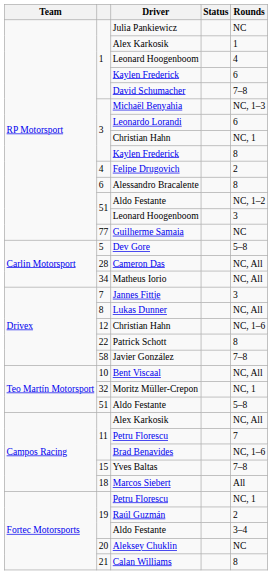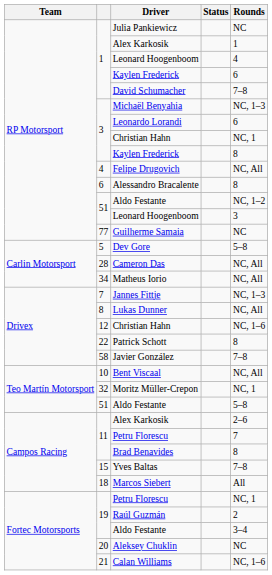Felipe Drugovich | Rounds: 2 -> NC, All
Jannes Fittje | Rounds: 3 -> NC, 1–3
11 / Alex Karkosik | Rounds: NC, All -> 2–6
Brad Benavides | Rounds: NC, 1–6 -> 8
Calan Williams | Rounds: 8 -> NC, 1–6
